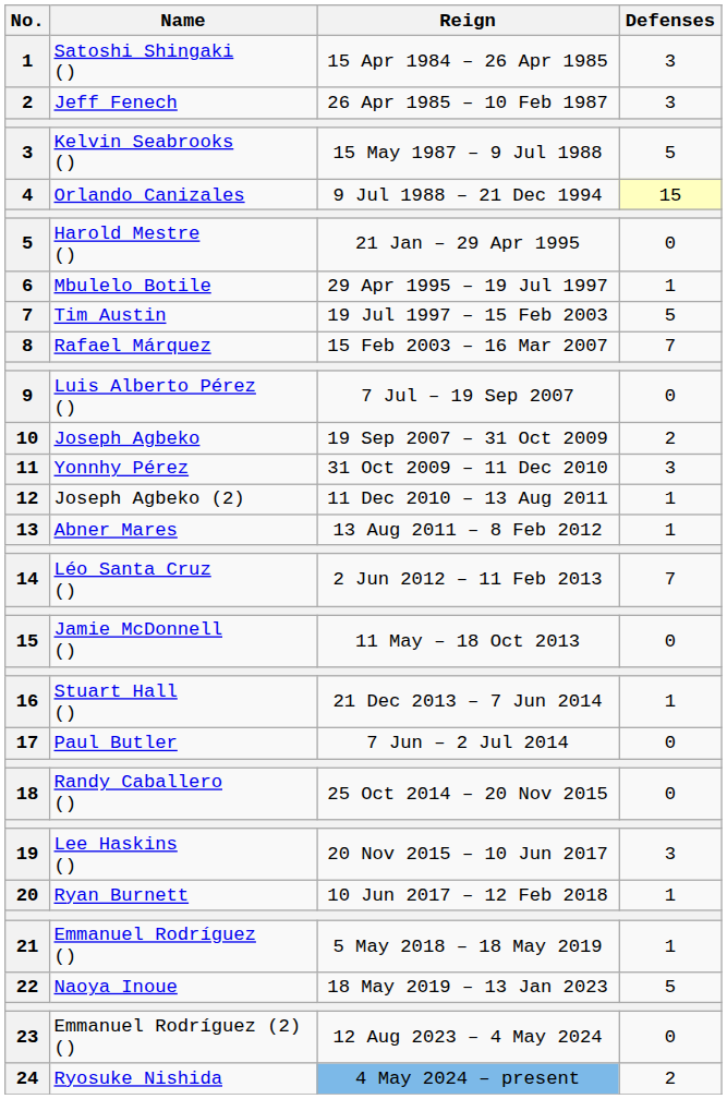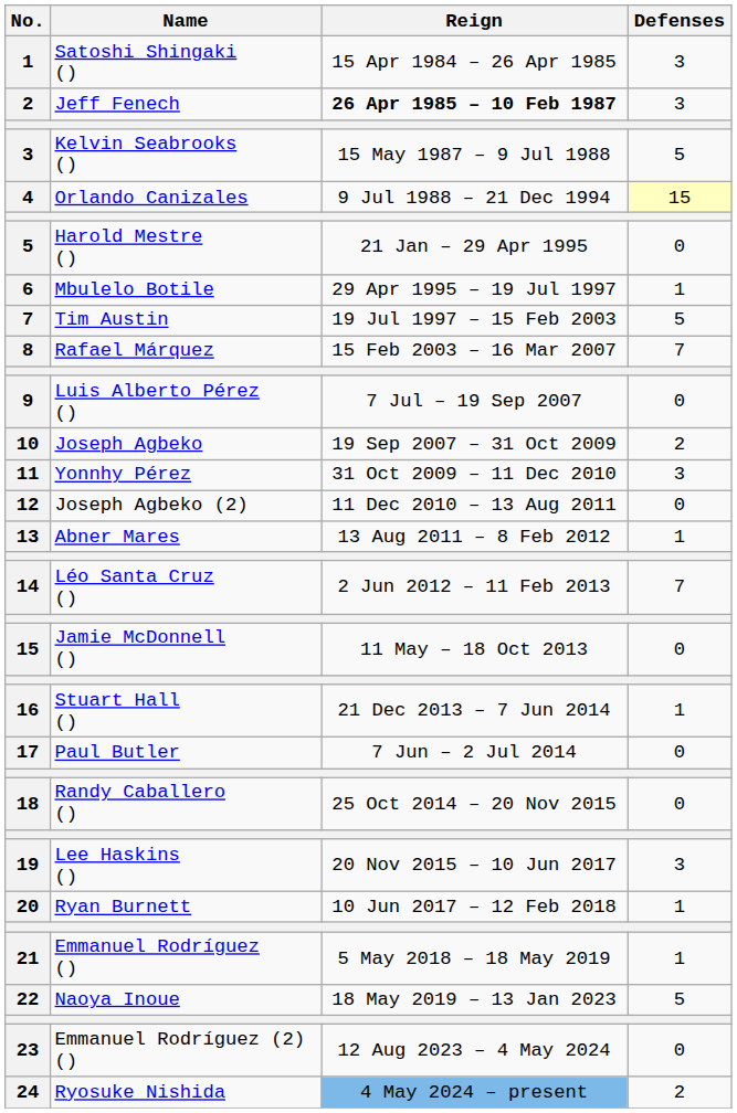Jeff Fenech | Reign: normal -> bold
Joseph Agbeko (2) | Defenses: 1 -> 0
